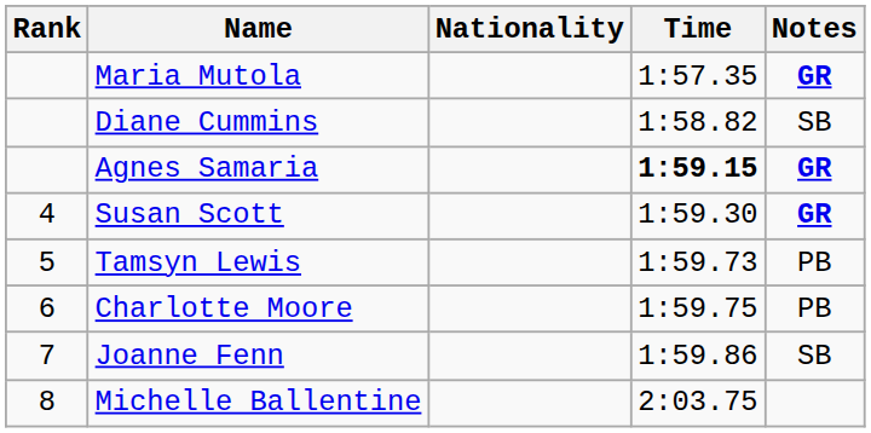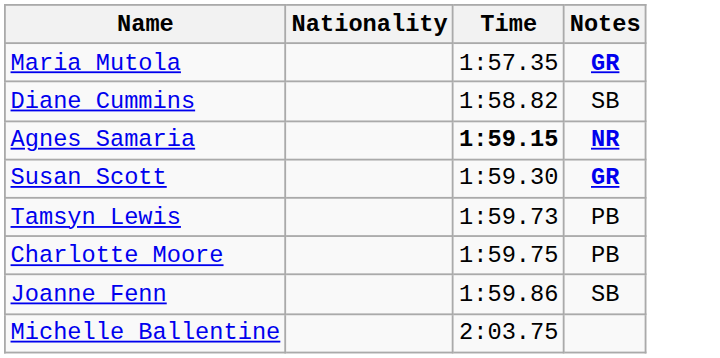- column: Rank | 4 | 5 | 6 | 7 | 8
Agnes Samaria | Notes: GR -> NR
